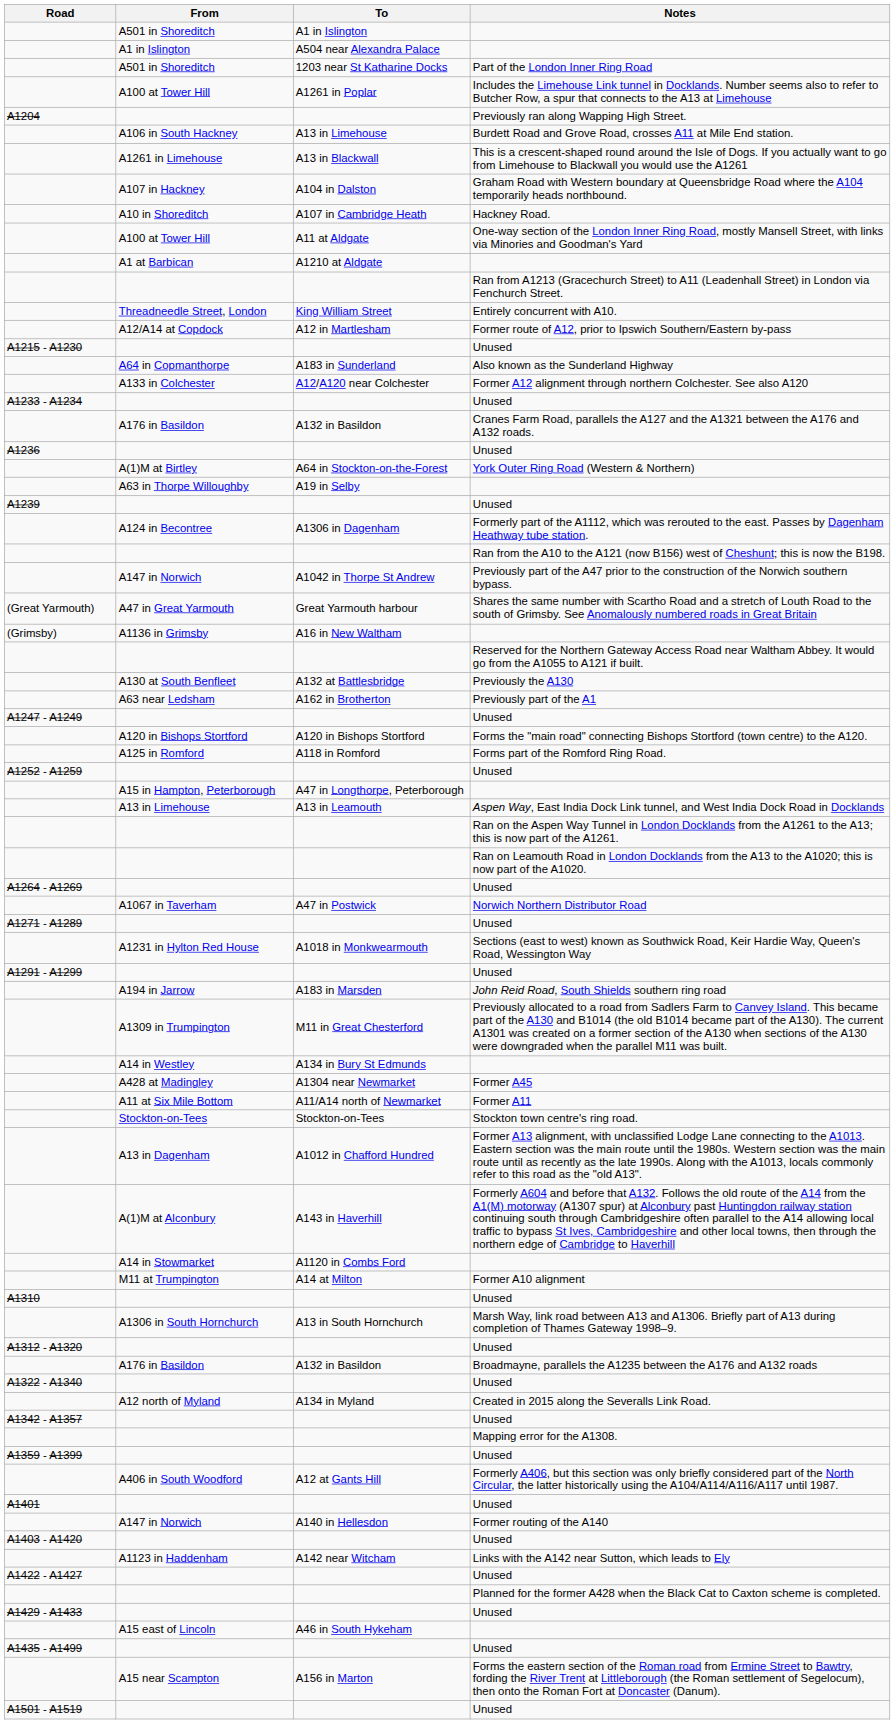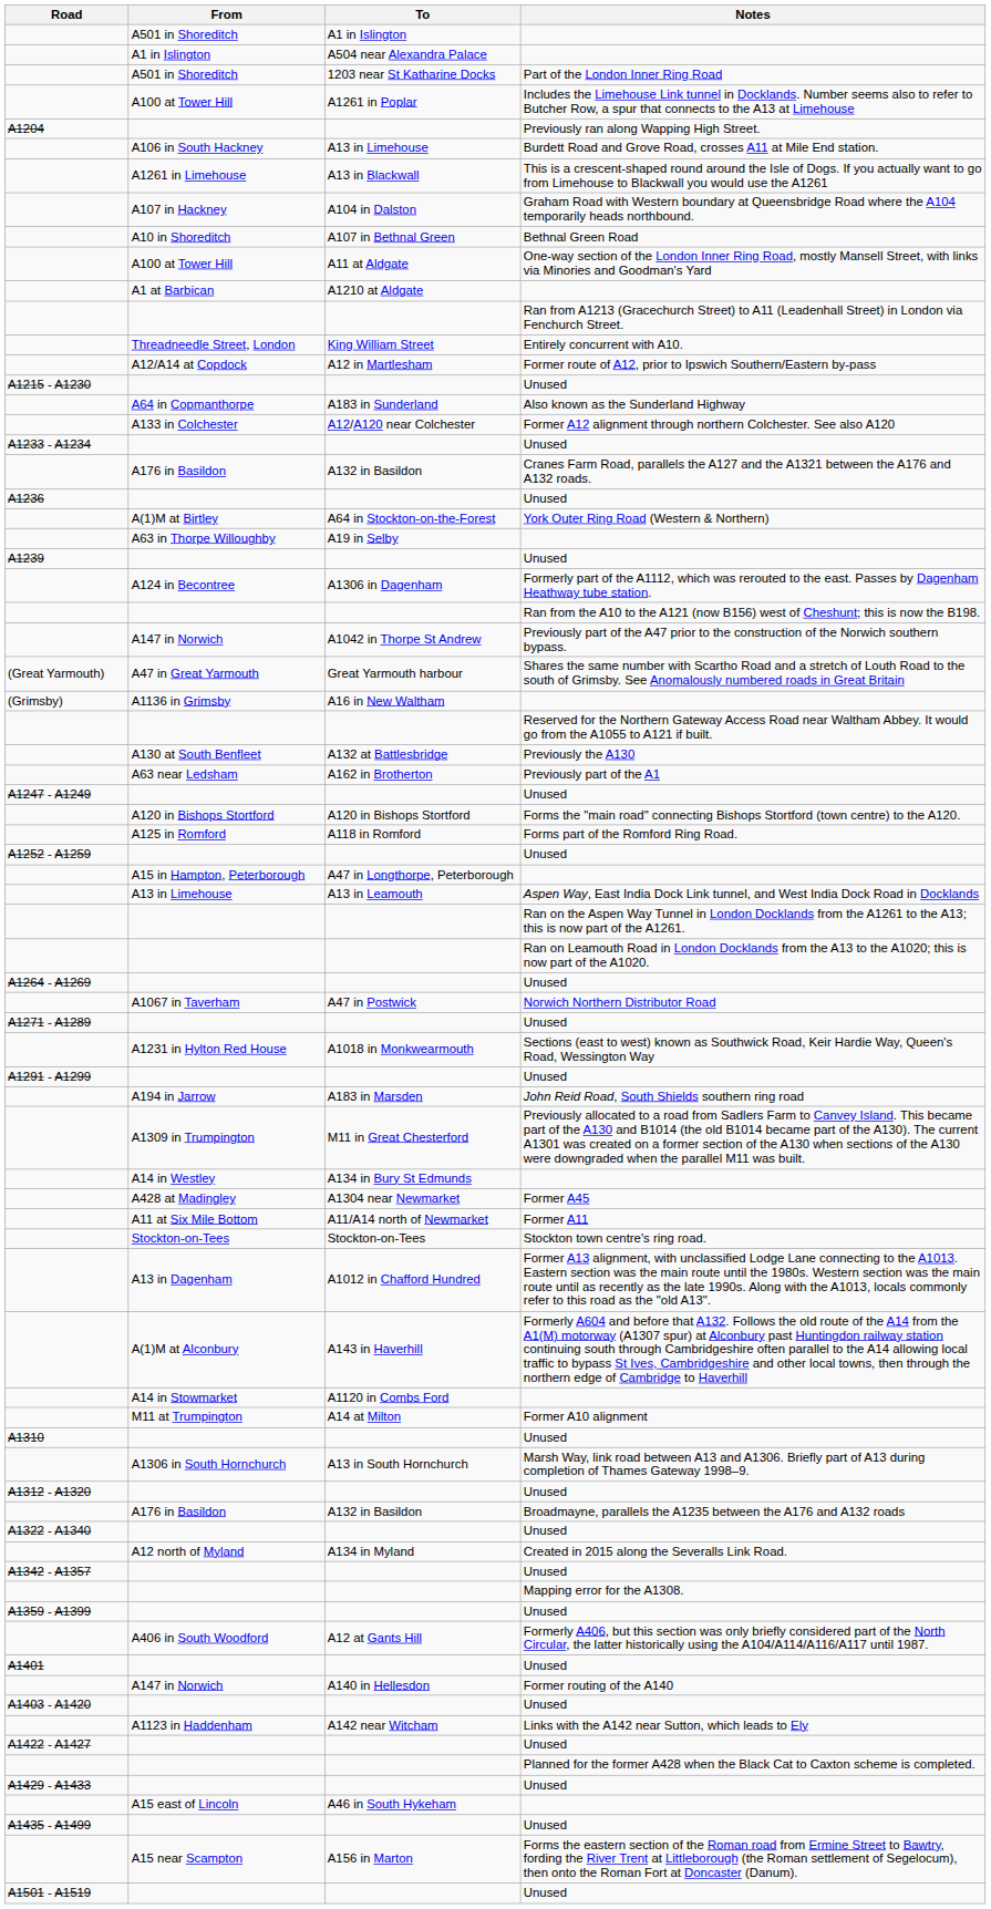- row: A10 in Shoreditch | A107 in Cambridge Heath | Hackney Road.
+ row: A10 in Shoreditch | A107 in Bethnal Green | Bethnal Green Road
